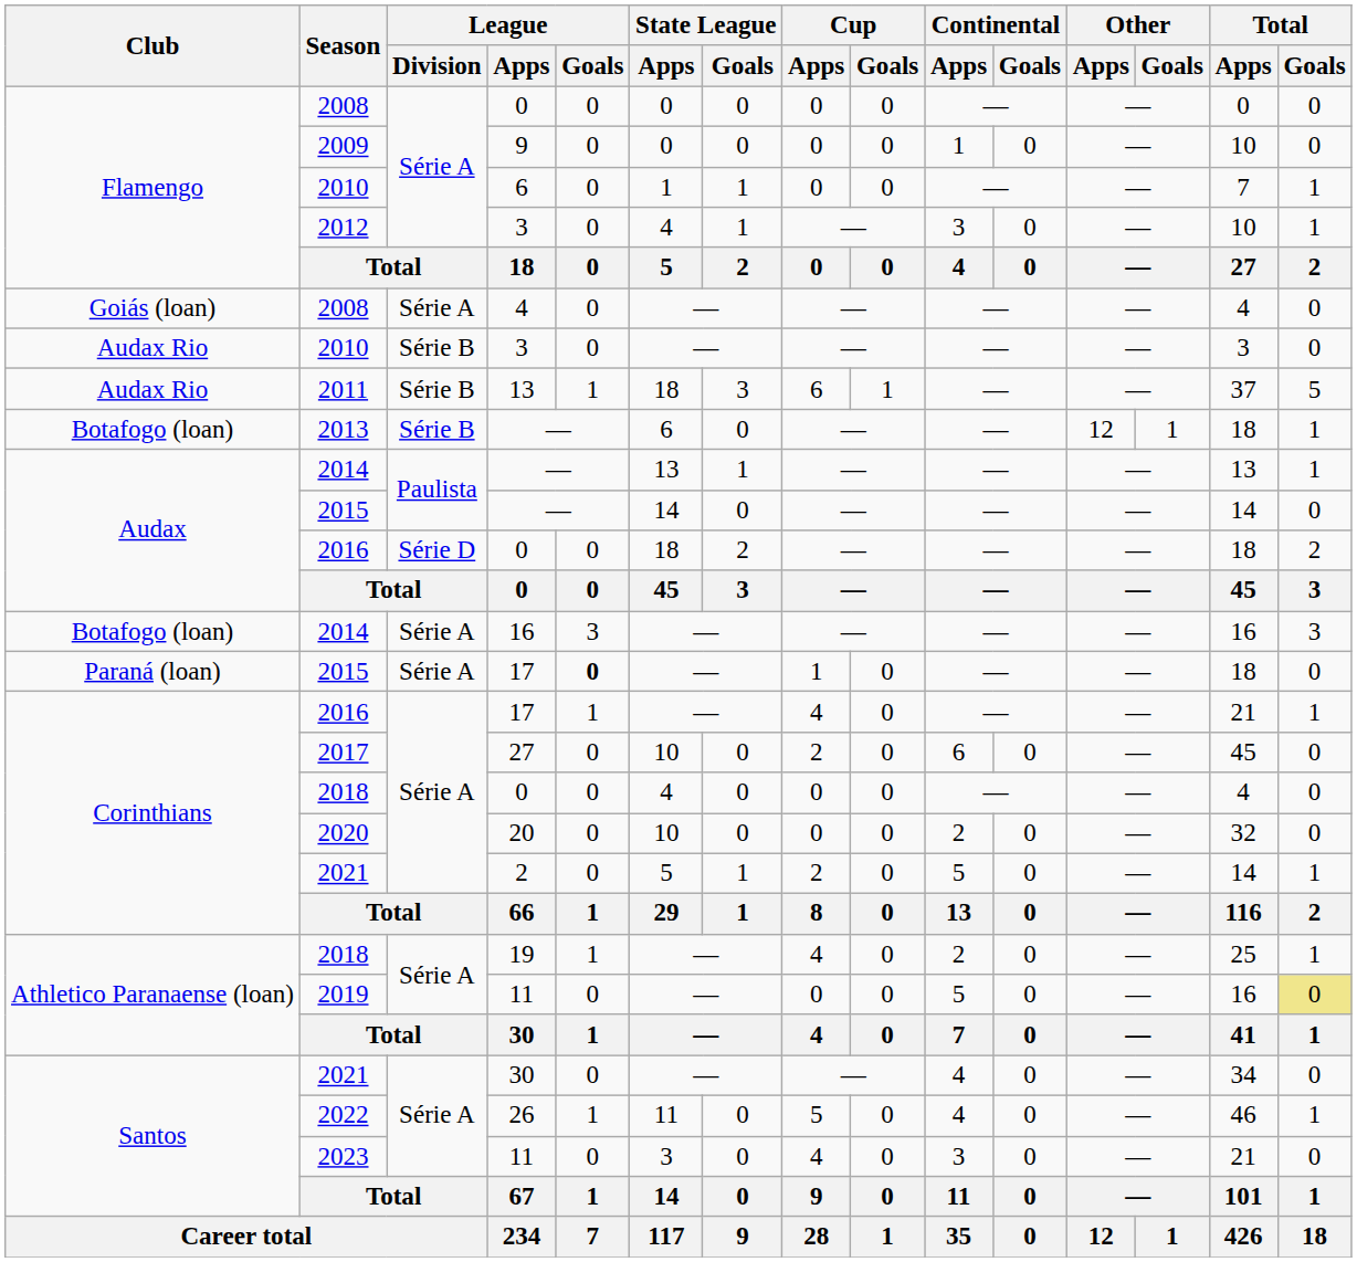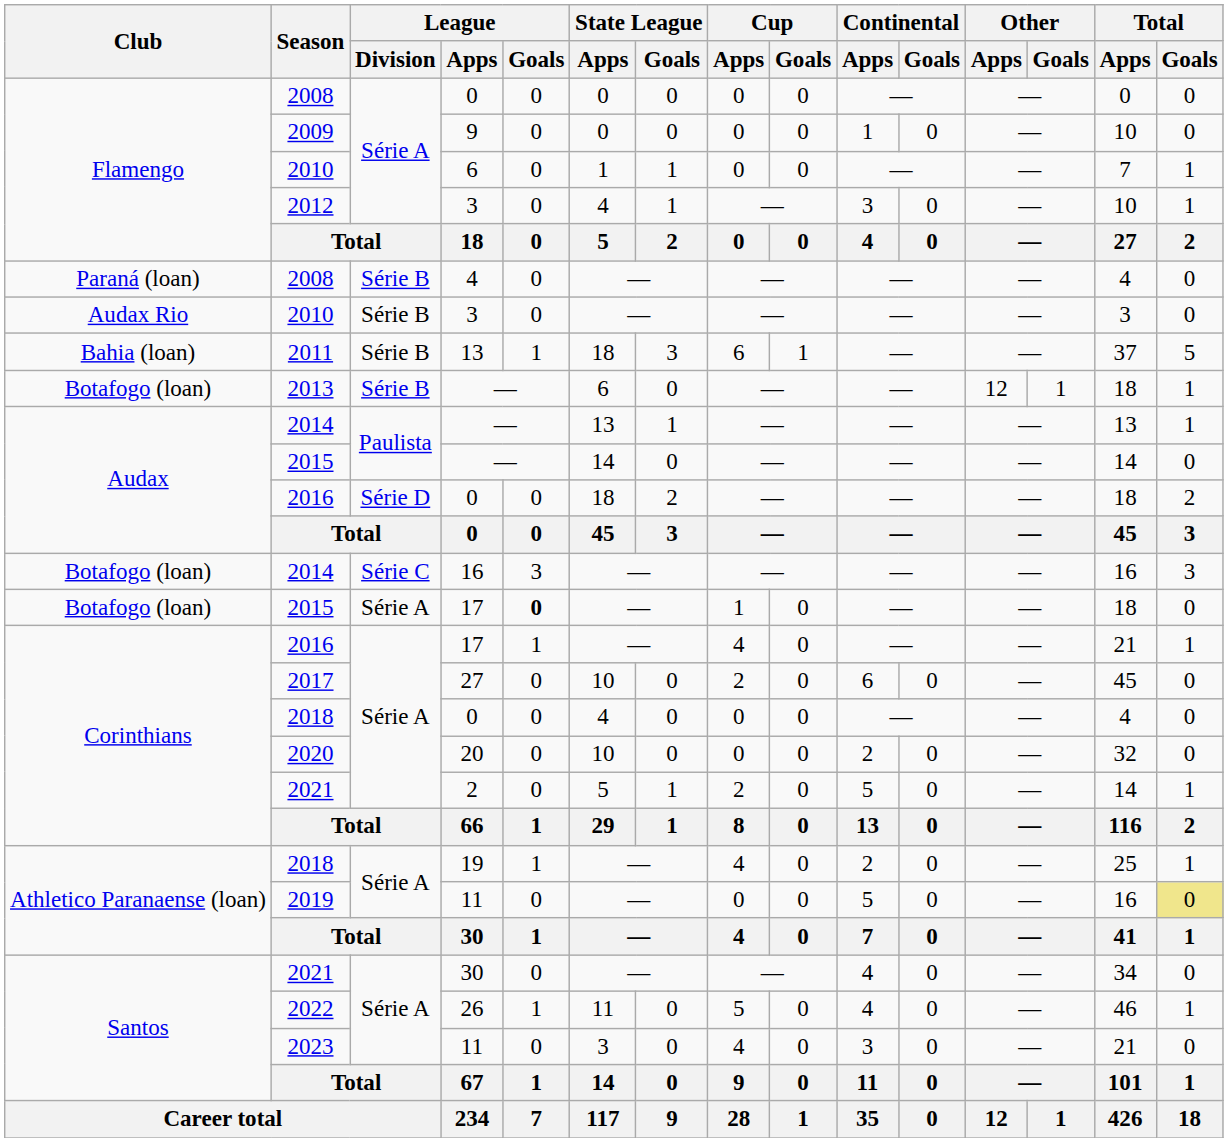2008 / 4 | Club: Goiás (loan) -> Paraná (loan)
2008 / 4 | League / Division: Série A -> Série B
2011 | Club: Audax Rio -> Bahia (loan)
2014 / 16 | League / Division: Série A -> Série C
2015 / 17 | Club: Paraná (loan) -> Botafogo (loan)
